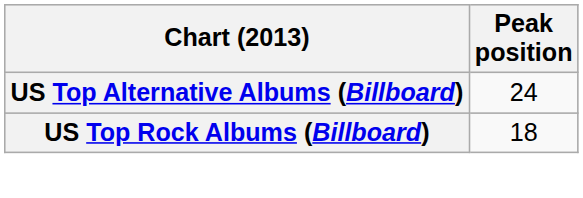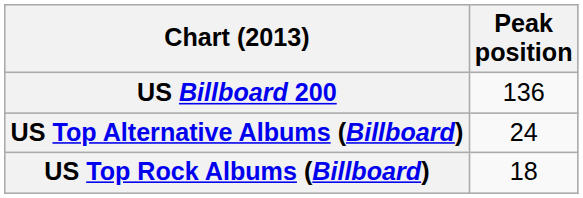+ row: US Billboard 200 | 136
